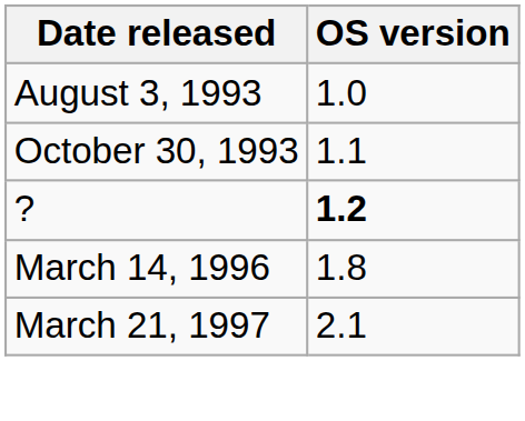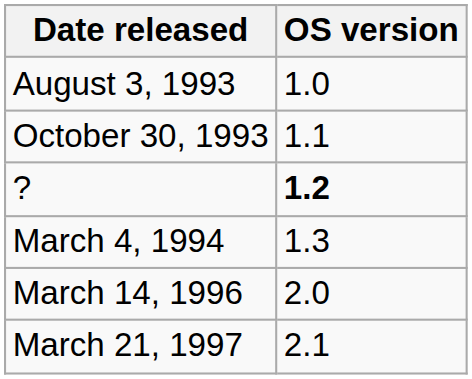+ row: March 4, 1994 | 1.3
March 14, 1996 | OS version: 1.8 -> 2.0
